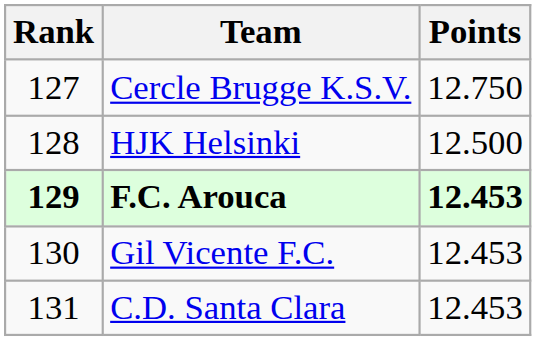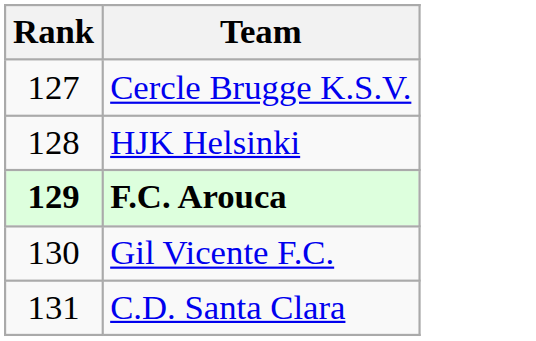- column: Points | 12.750 | 12.500 | 12.453 | 12.453 | 12.453
